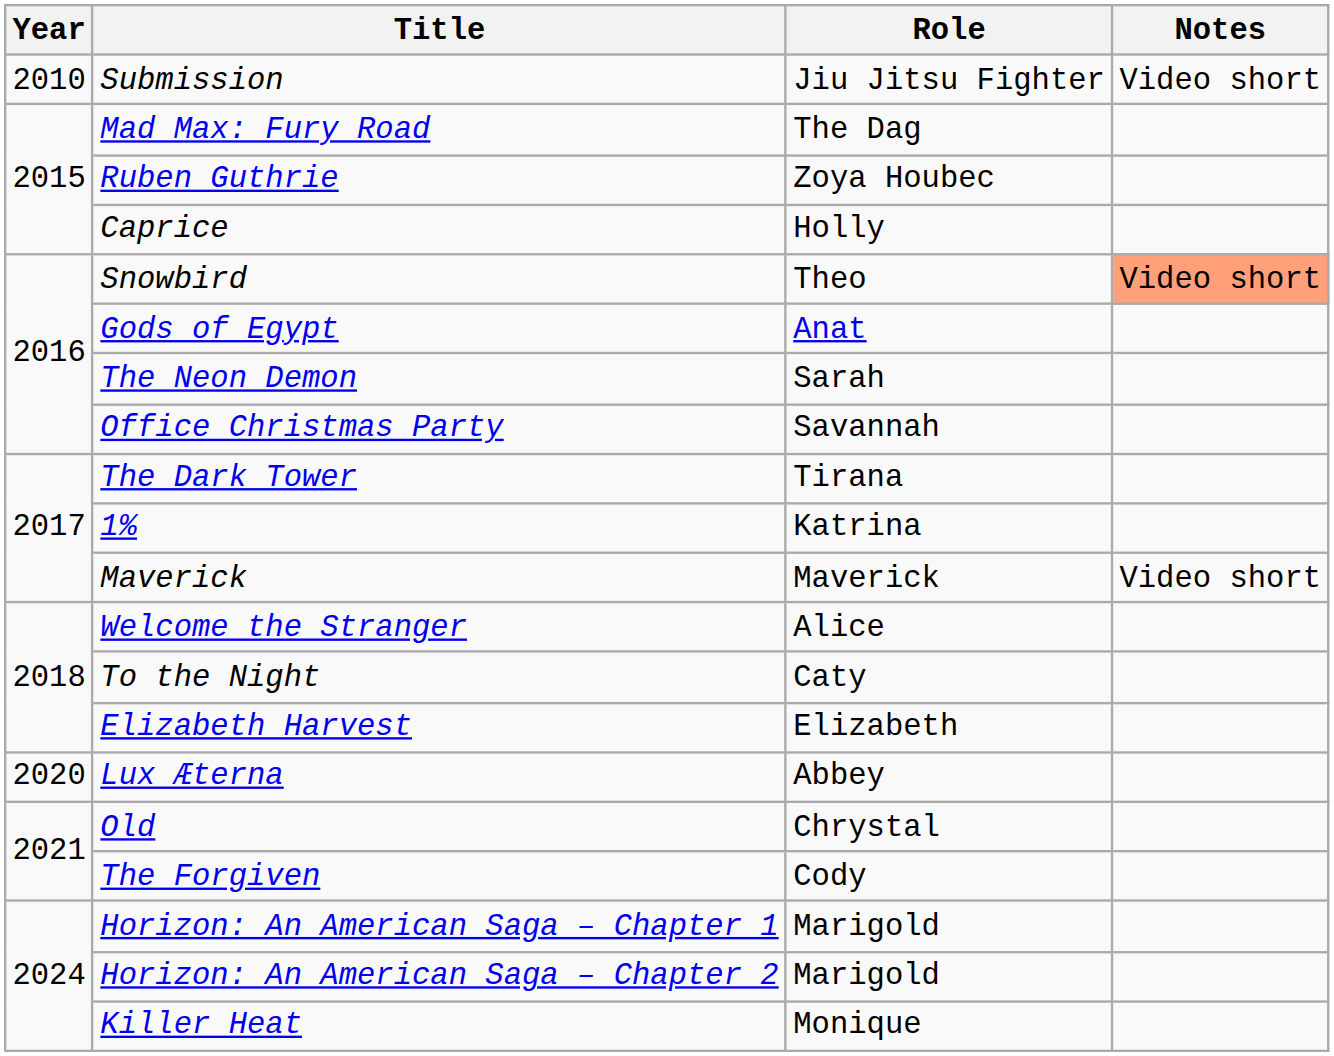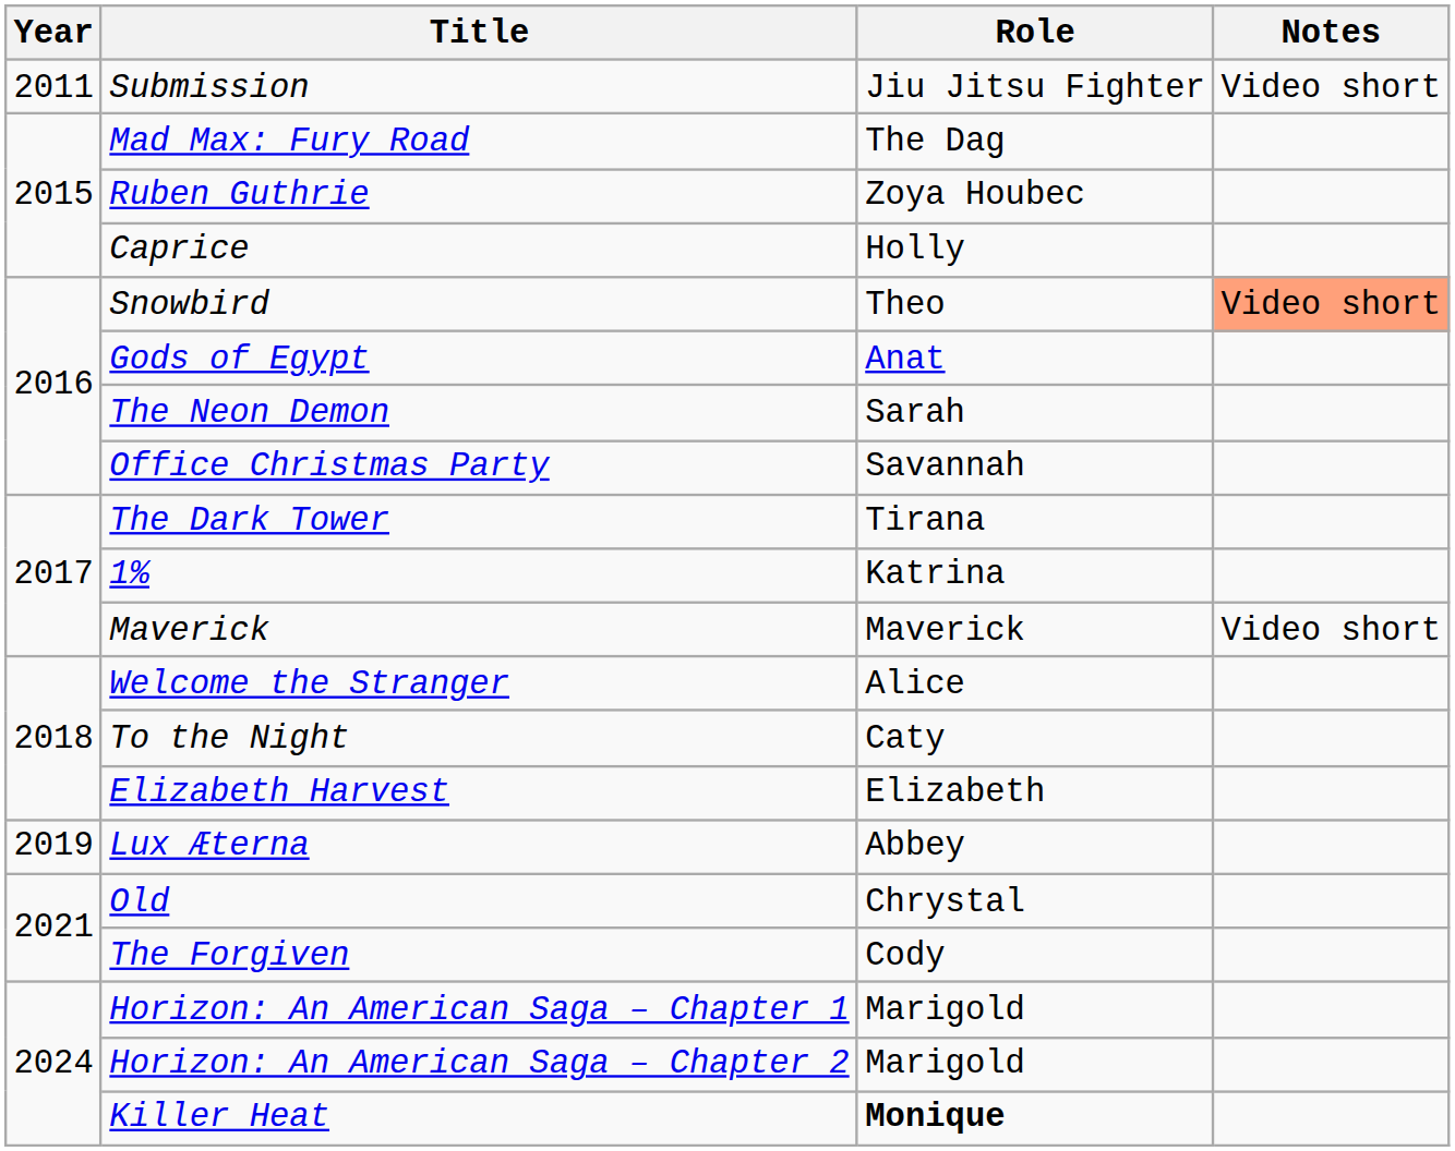Submission | Year: 2010 -> 2011
Lux Æterna | Year: 2020 -> 2019
Killer Heat | Role: normal -> bold
